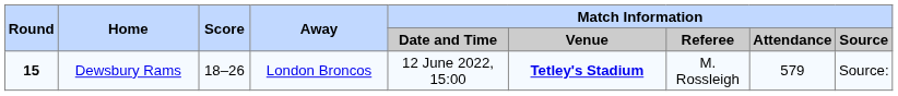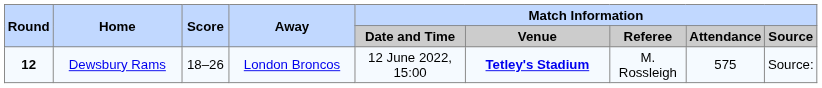Dewsbury Rams | Round: 15 -> 12
Dewsbury Rams | Match Information / Attendance: 579 -> 575
